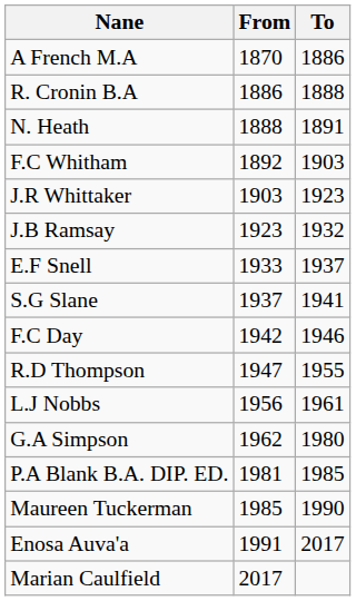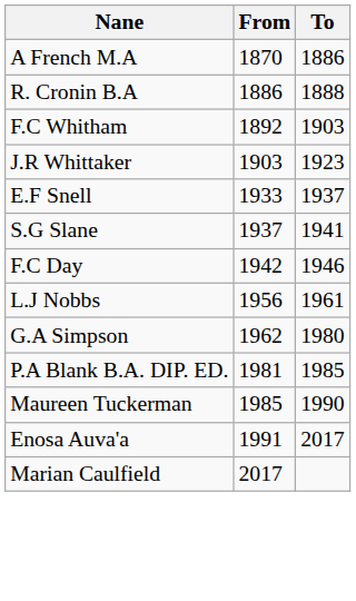- row: N. Heath | 1888 | 1891
- row: J.B Ramsay | 1923 | 1932
- row: R.D Thompson | 1947 | 1955
